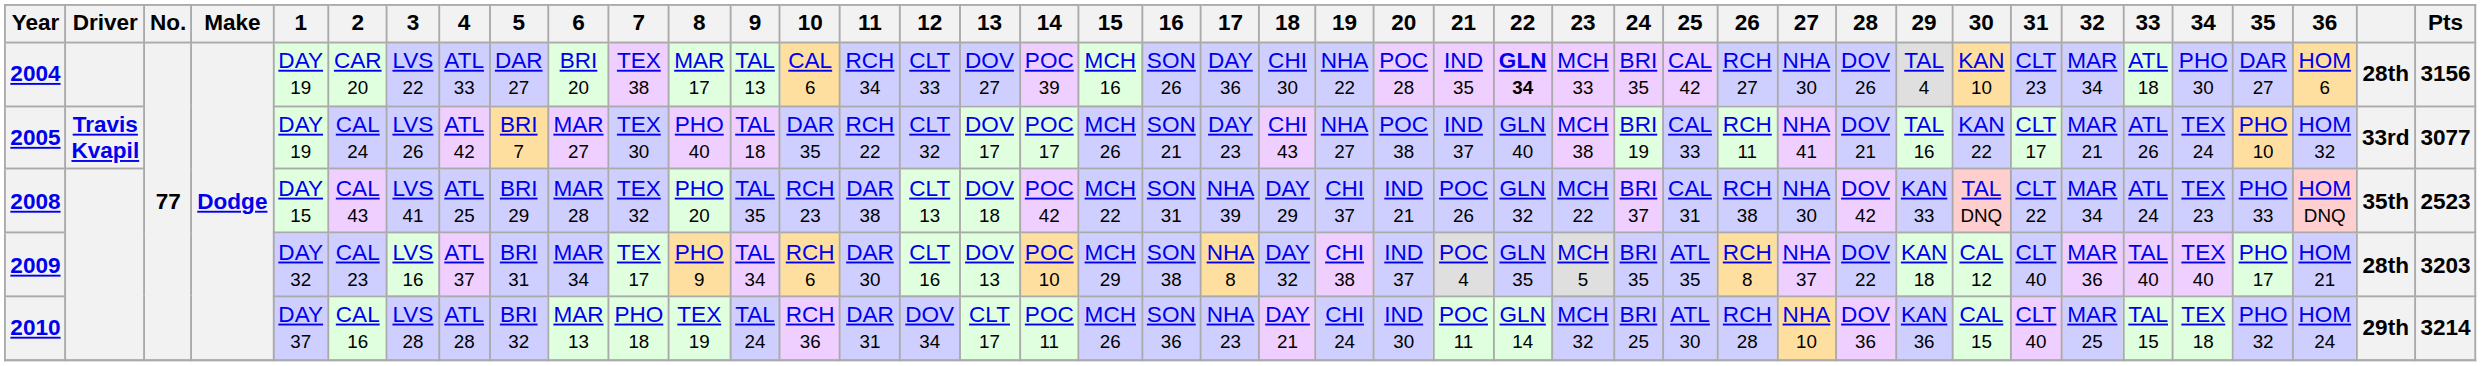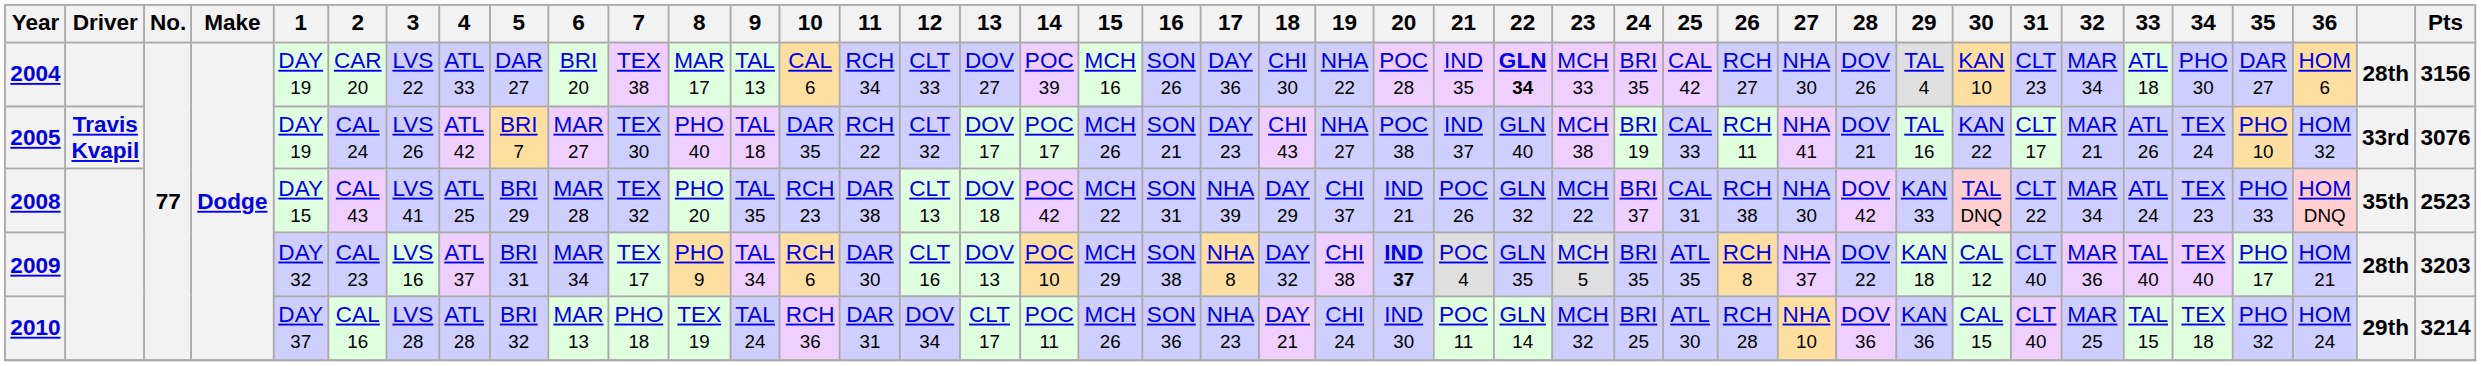2005 | Pts: 3077 -> 3076
2009 | 20: normal -> bold
